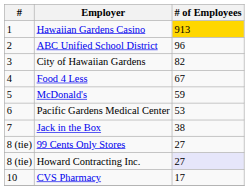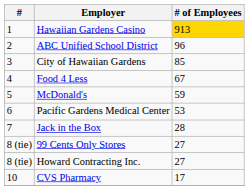City of Hawaiian Gardens | # of Employees: 82 -> 85
Jack in the Box | # of Employees: 38 -> 28
Howard Contracting Inc. | # of Employees: lavender background -> no background
